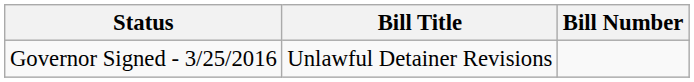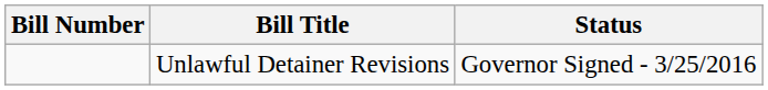columns swapped: Bill Number <-> Status
